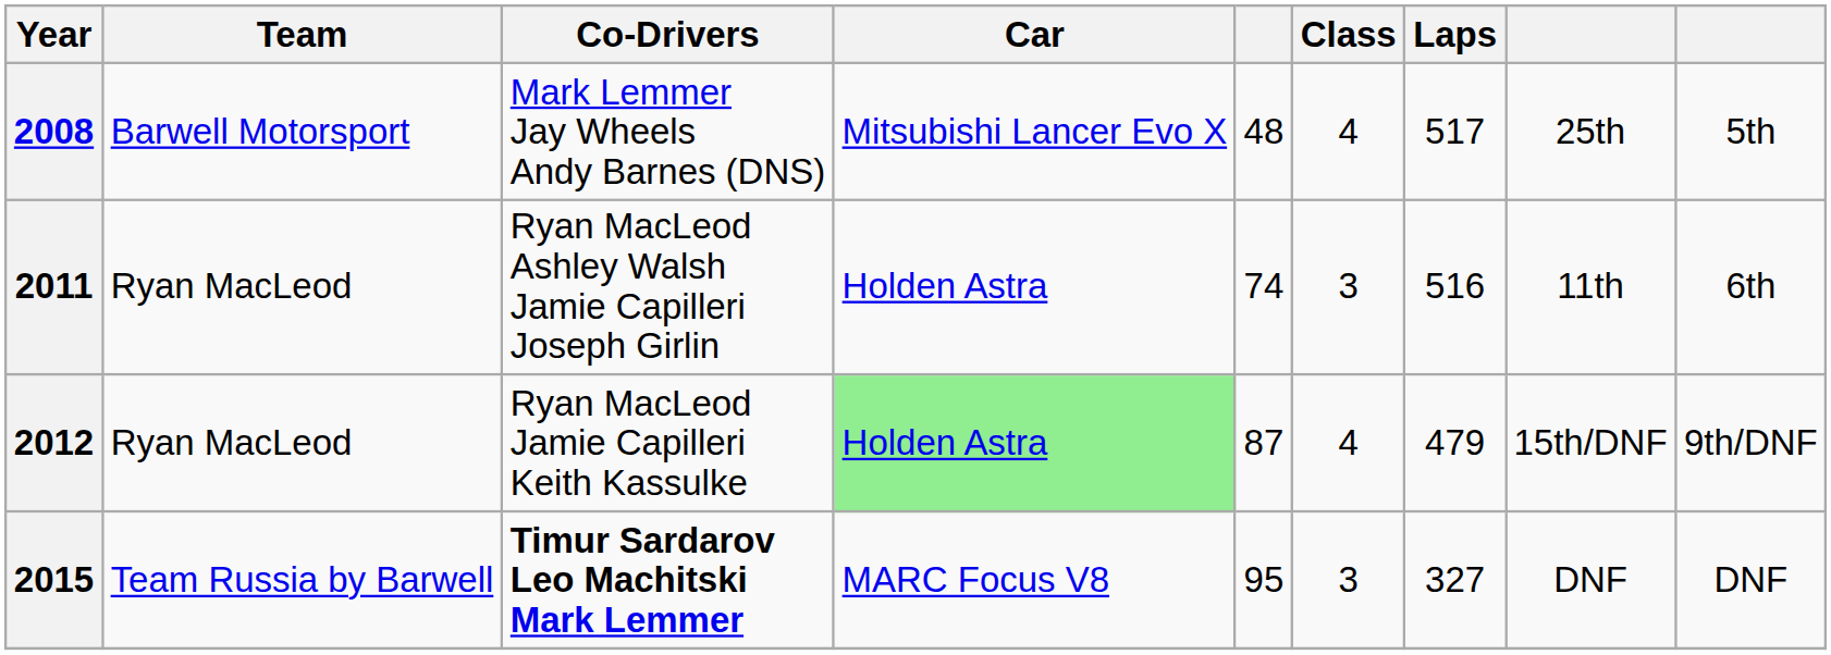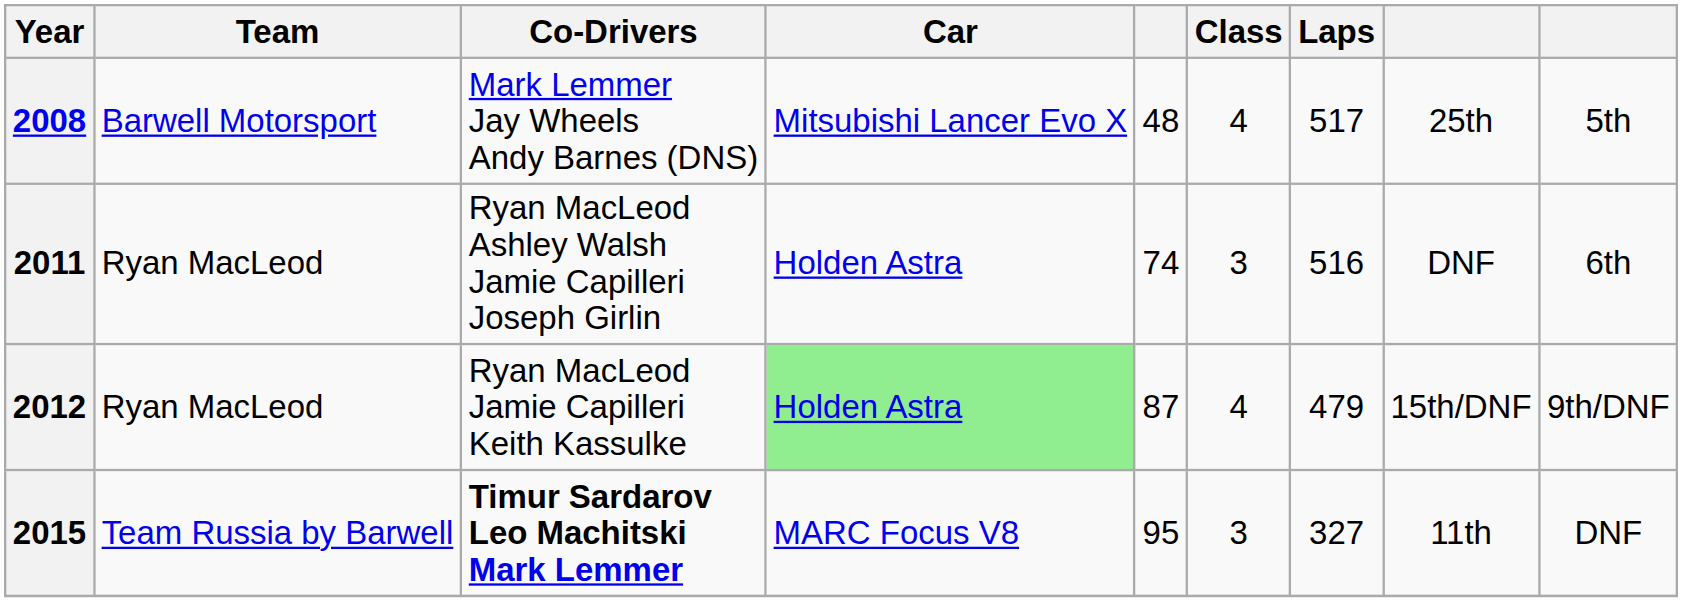2011 | column 8: 11th -> DNF
2015 | column 8: DNF -> 11th
